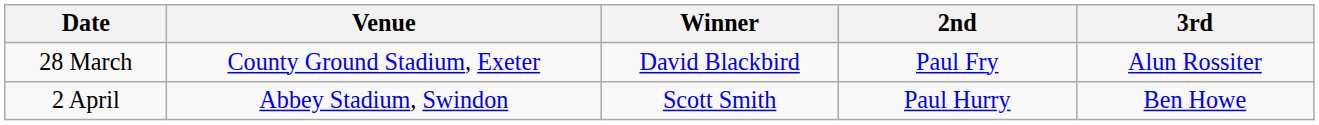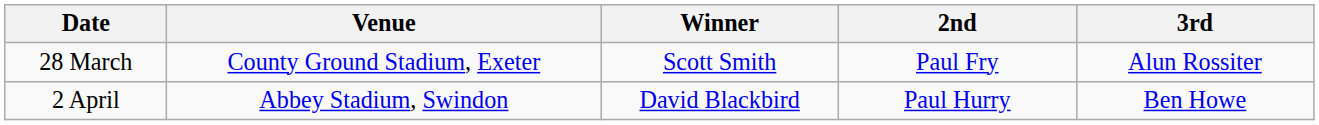28 March | Winner: David Blackbird -> Scott Smith
2 April | Winner: Scott Smith -> David Blackbird
